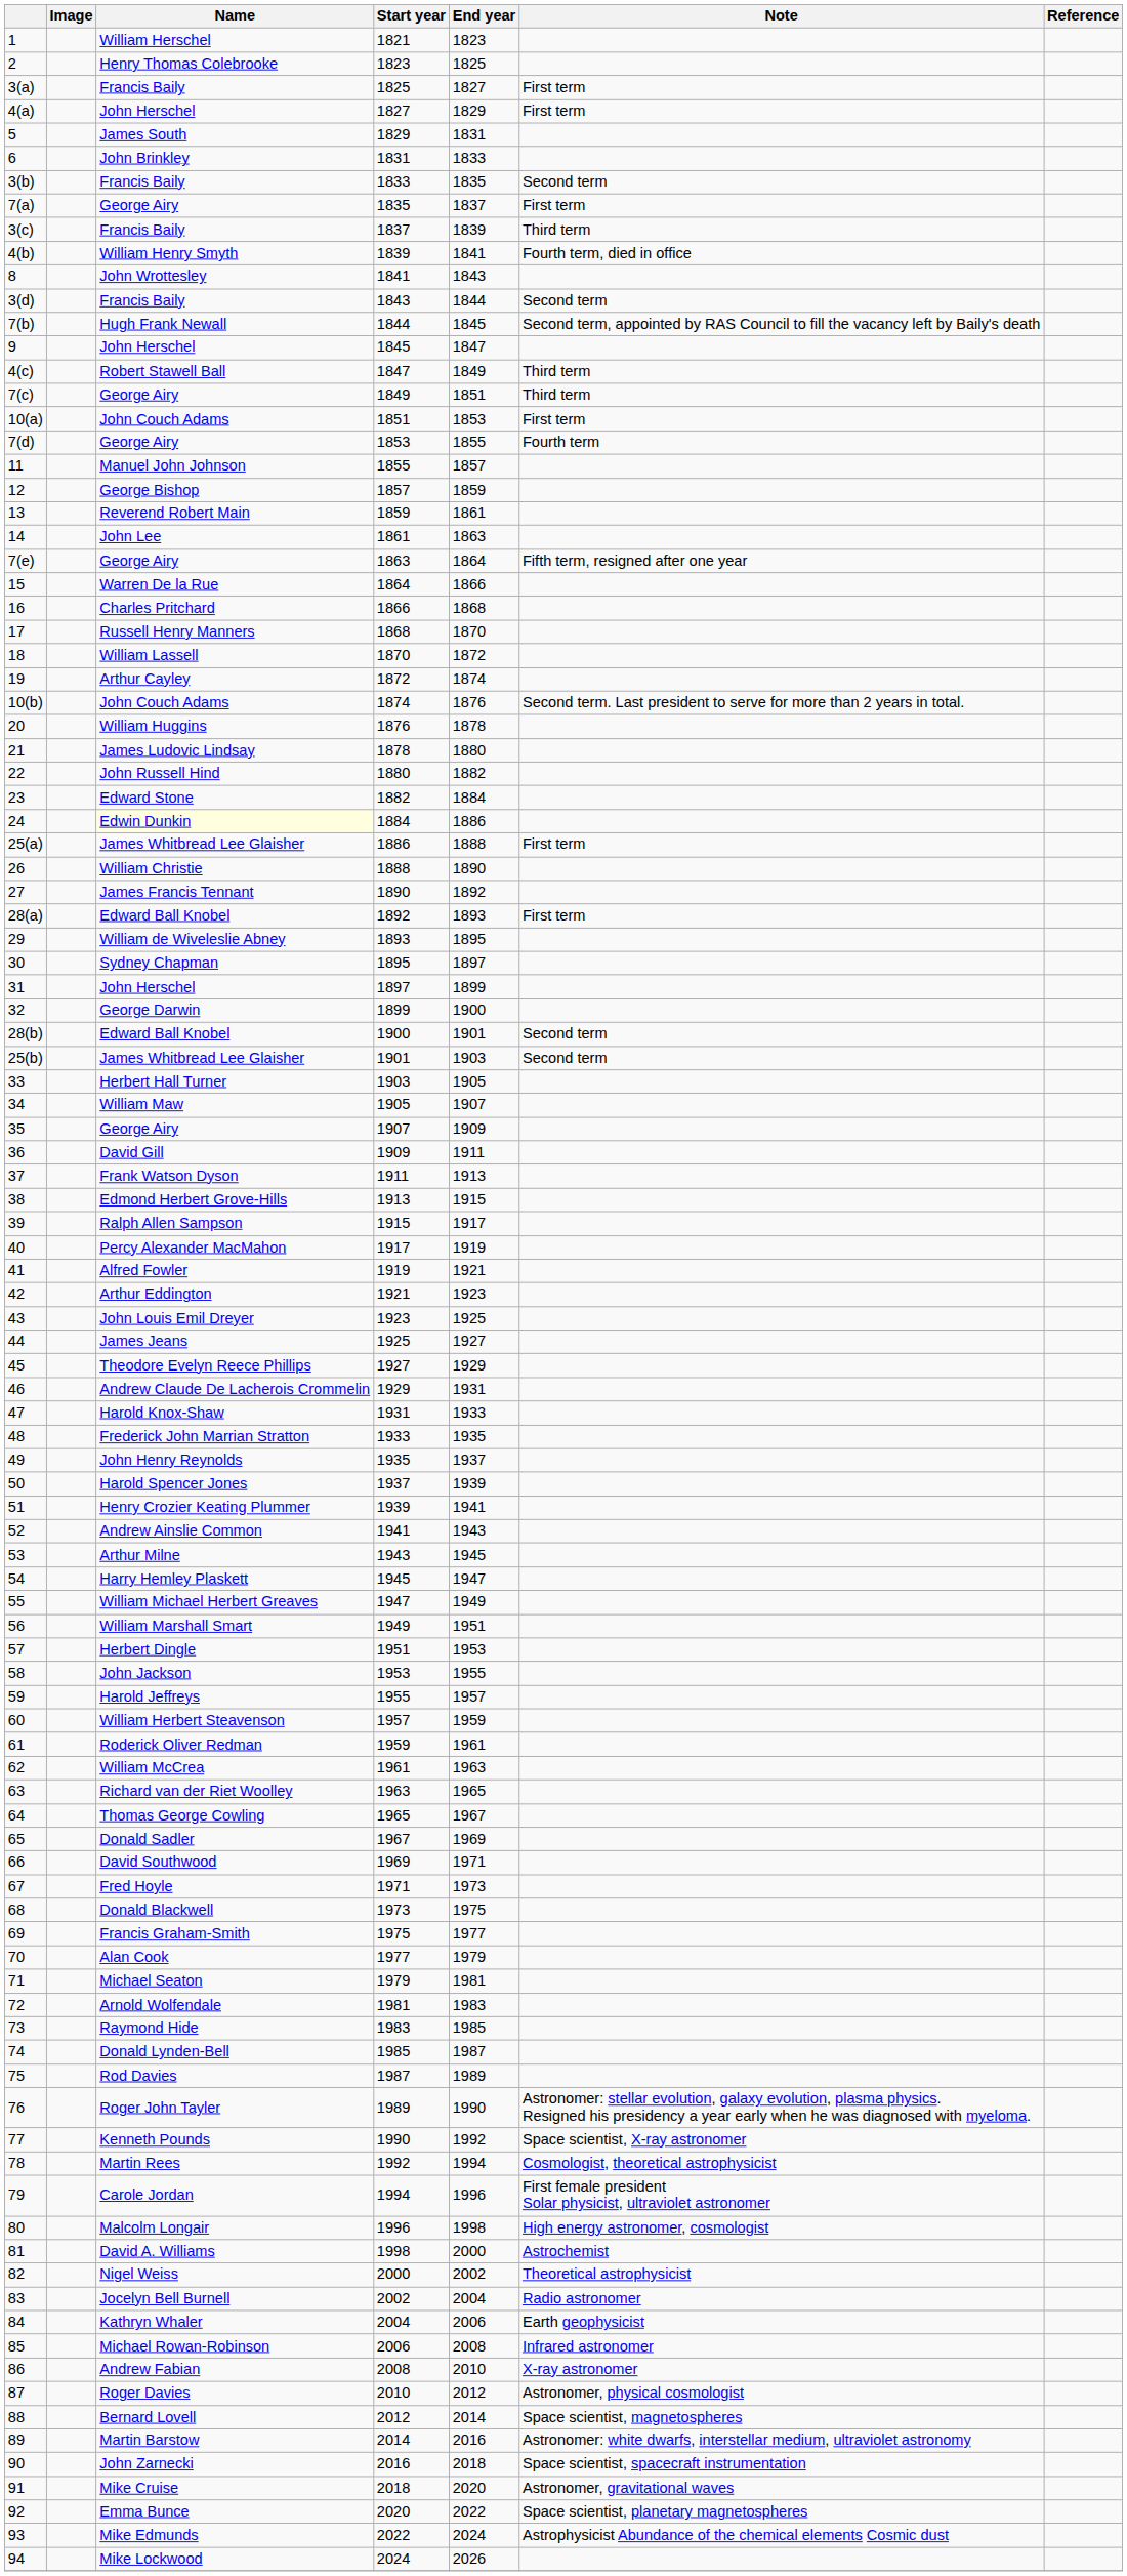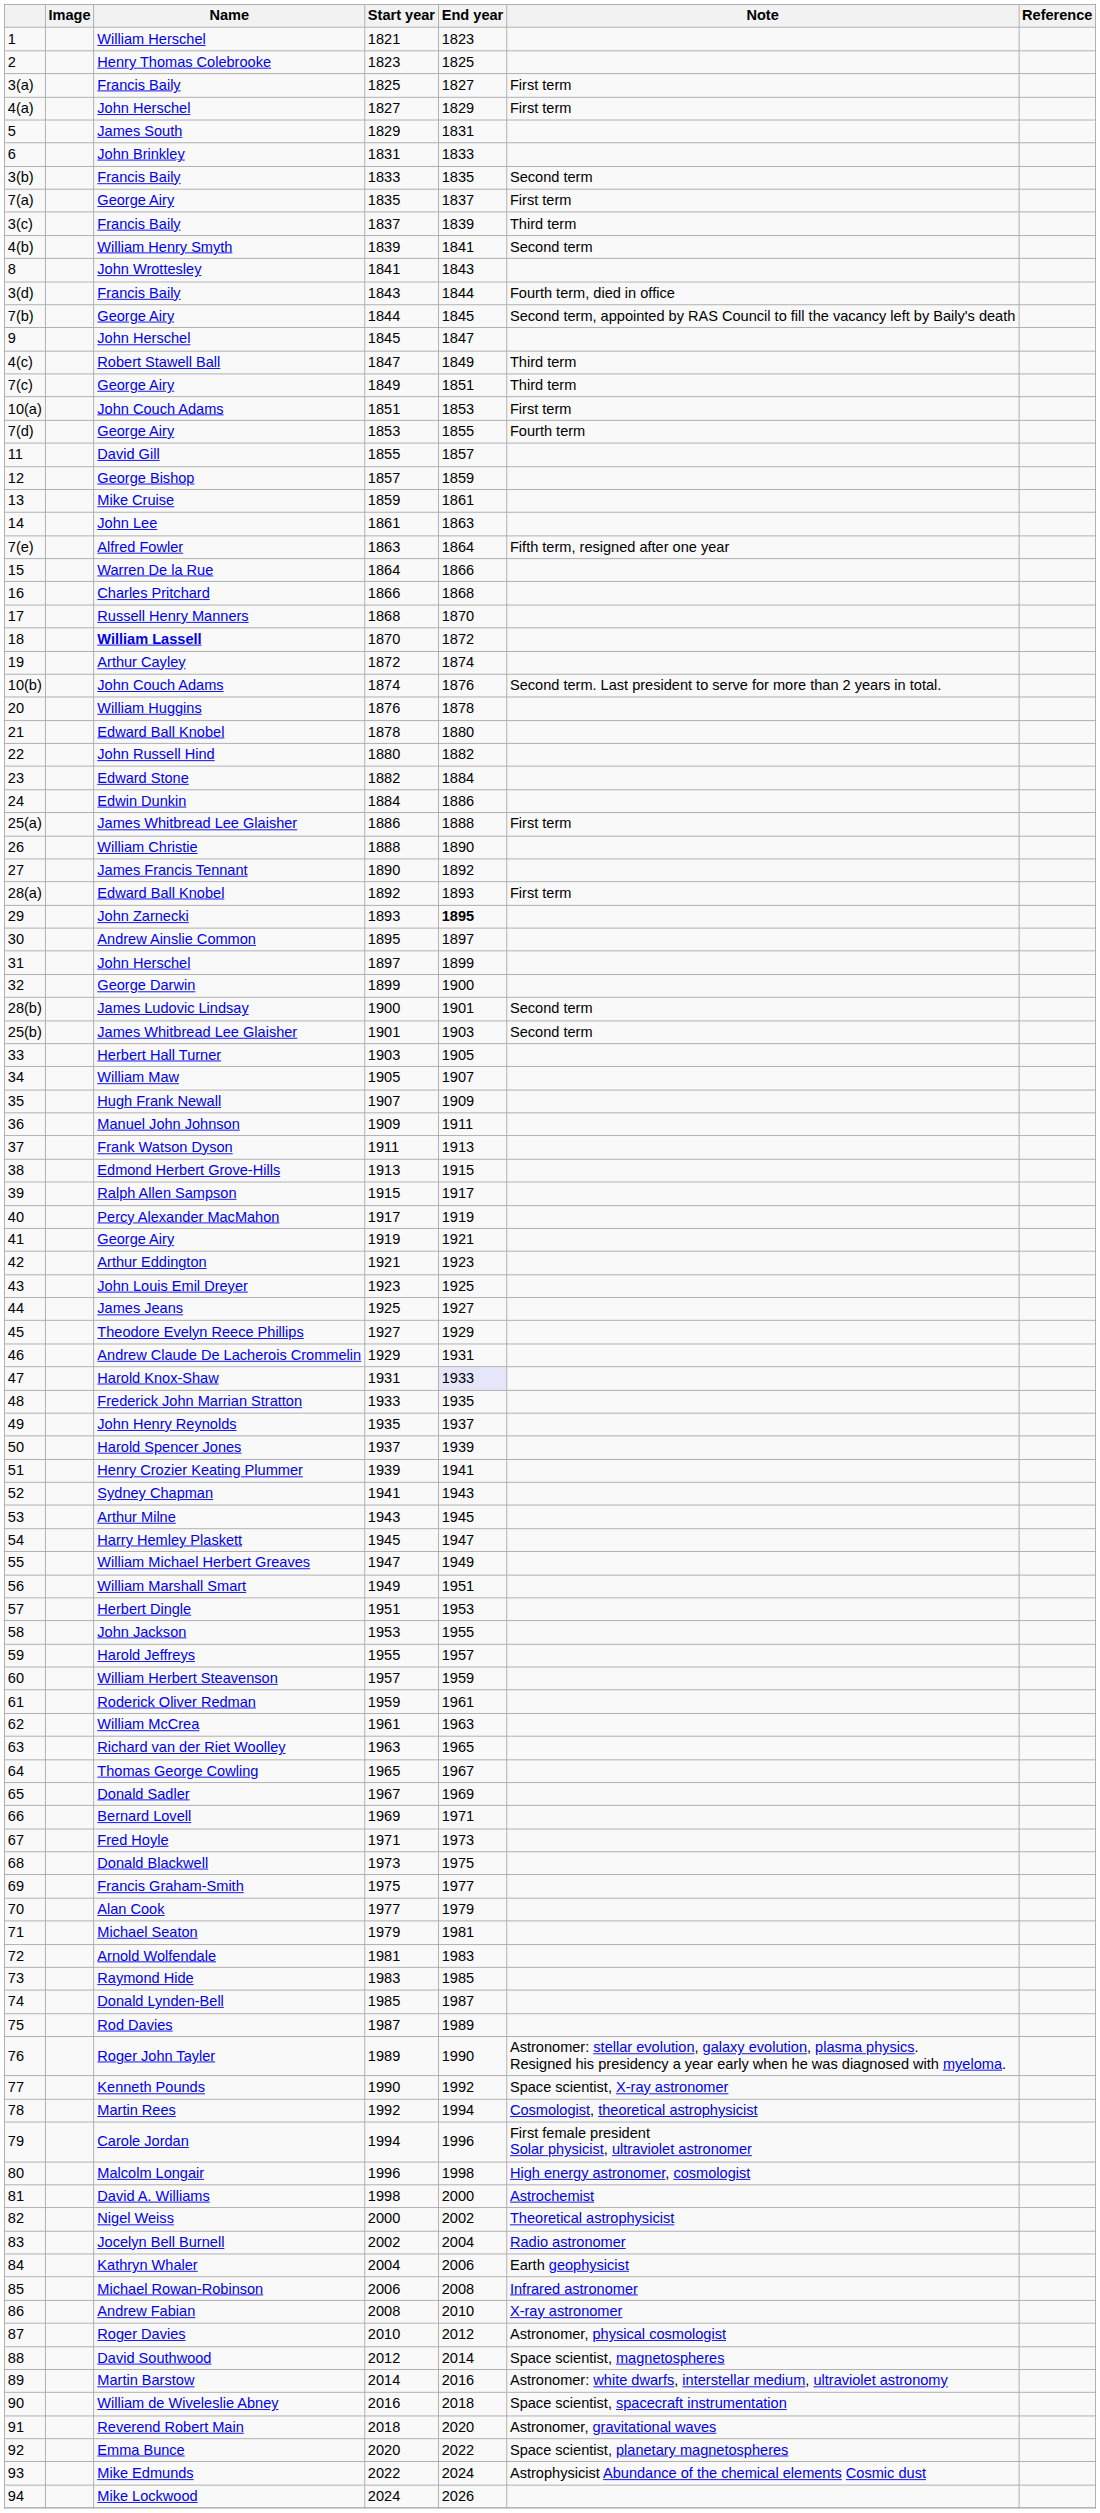4(b) | Note: Fourth term, died in office -> Second term
3(d) | Note: Second term -> Fourth term, died in office
7(b) | Name: Hugh Frank Newall -> George Airy
11 | Name: Manuel John Johnson -> David Gill
13 | Name: Reverend Robert Main -> Mike Cruise
7(e) | Name: George Airy -> Alfred Fowler
18 | Name: normal -> bold
21 | Name: James Ludovic Lindsay -> Edward Ball Knobel
24 | Name: lightyellow background -> no background
29 | Name: William de Wiveleslie Abney -> John Zarnecki
29 | End year: normal -> bold
30 | Name: Sydney Chapman -> Andrew Ainslie Common
28(b) | Name: Edward Ball Knobel -> James Ludovic Lindsay
35 | Name: George Airy -> Hugh Frank Newall
36 | Name: David Gill -> Manuel John Johnson
41 | Name: Alfred Fowler -> George Airy
47 | End year: no background -> lavender background
52 | Name: Andrew Ainslie Common -> Sydney Chapman
66 | Name: David Southwood -> Bernard Lovell
88 | Name: Bernard Lovell -> David Southwood
90 | Name: John Zarnecki -> William de Wiveleslie Abney
91 | Name: Mike Cruise -> Reverend Robert Main
